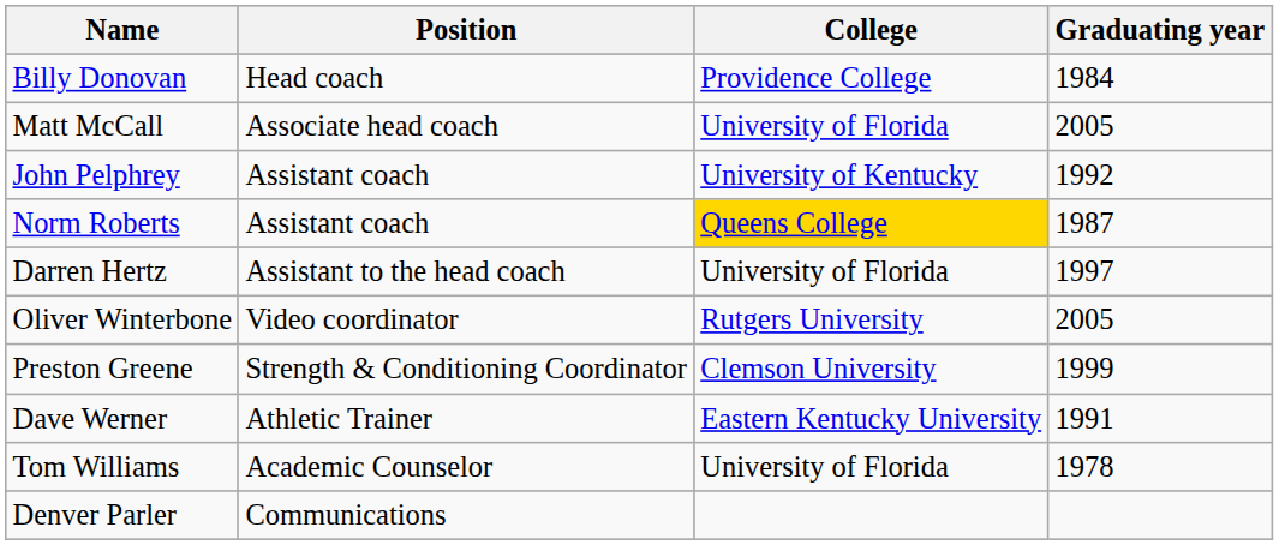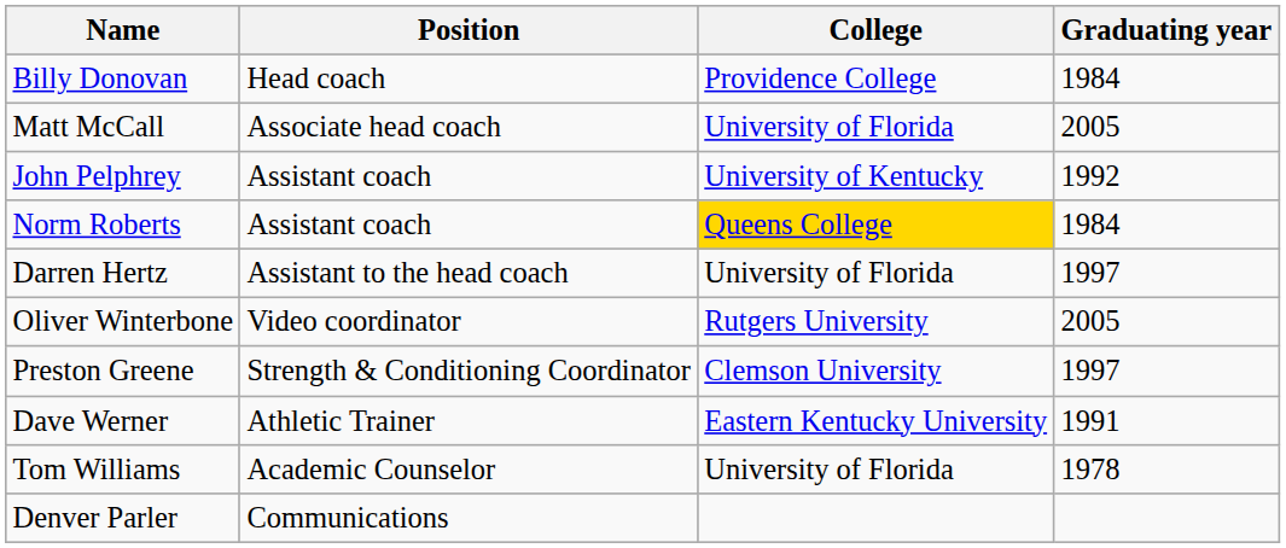Norm Roberts | Graduating year: 1987 -> 1984
Preston Greene | Graduating year: 1999 -> 1997
